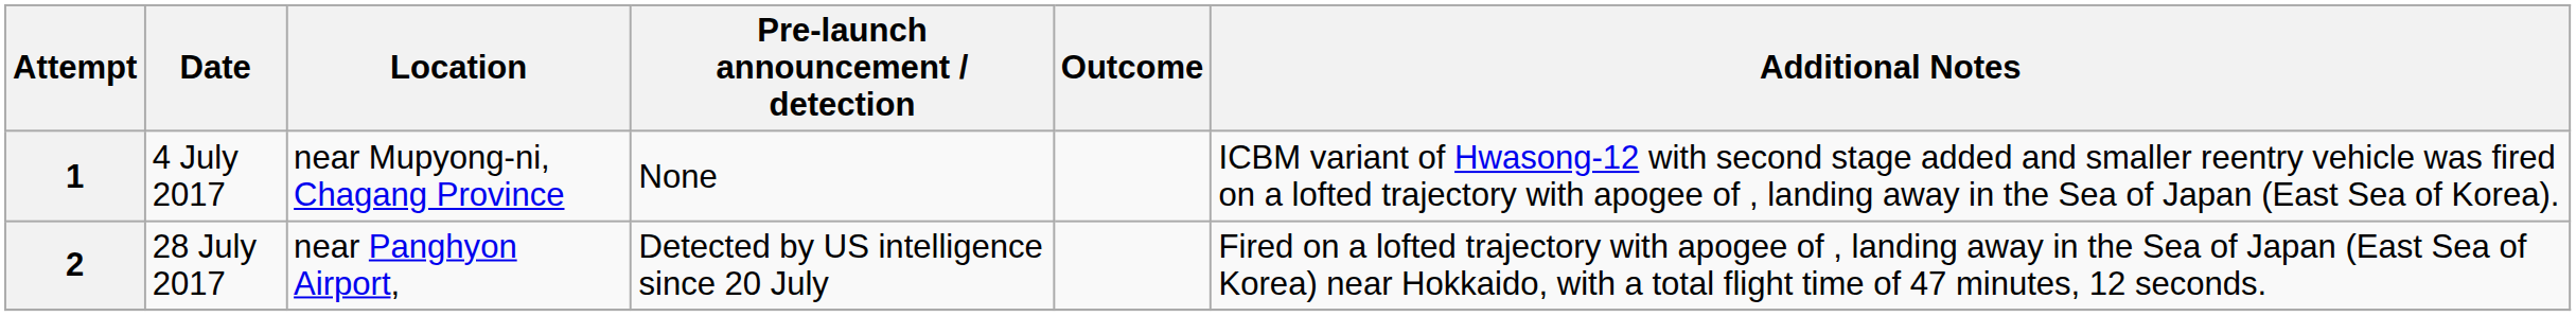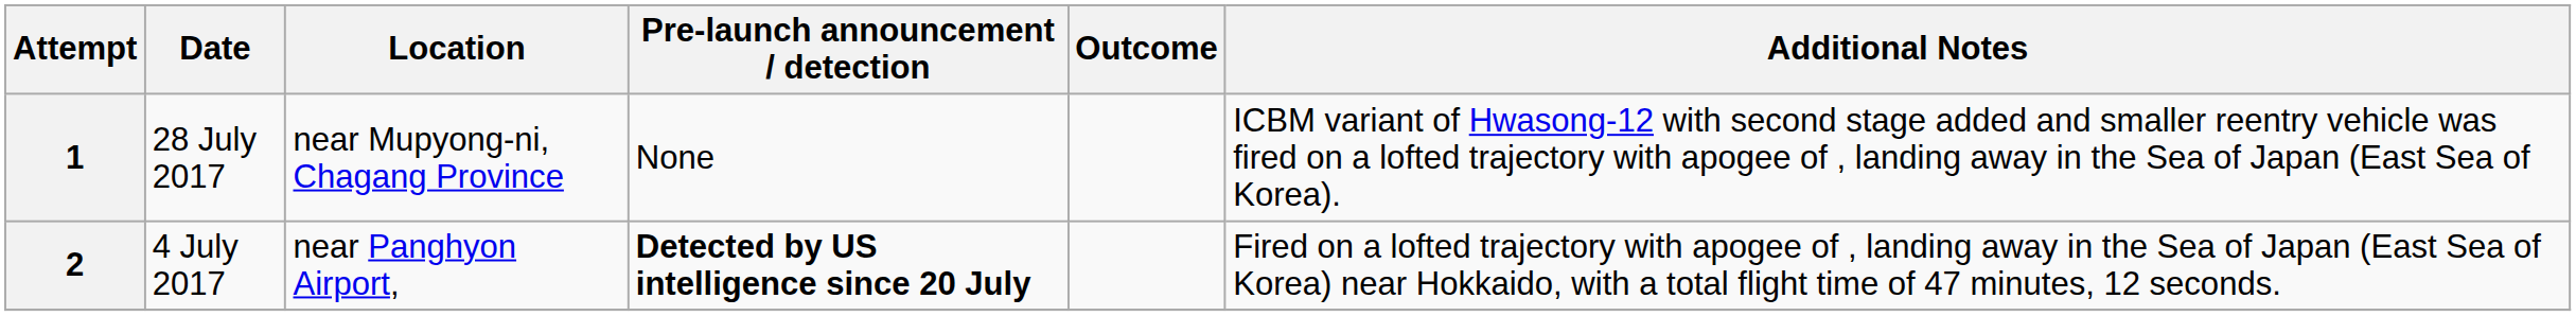1 | Date: 4 July 2017 -> 28 July 2017
2 | Date: 28 July 2017 -> 4 July 2017
2 | Pre-launch announcement / detection: normal -> bold
